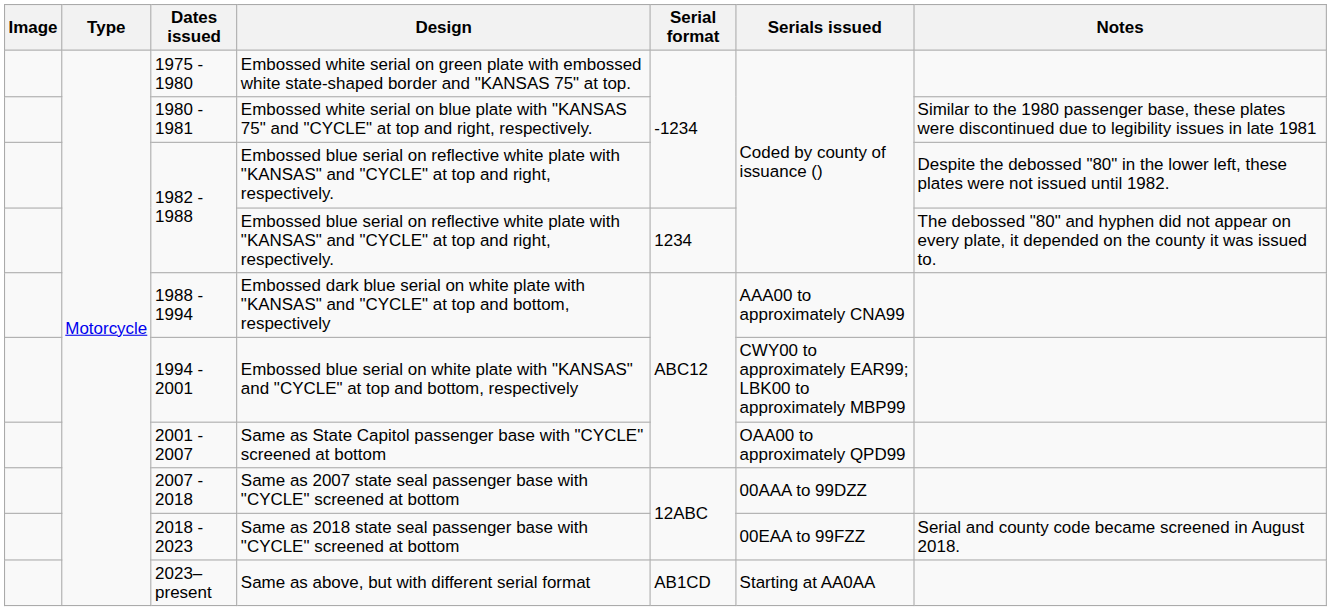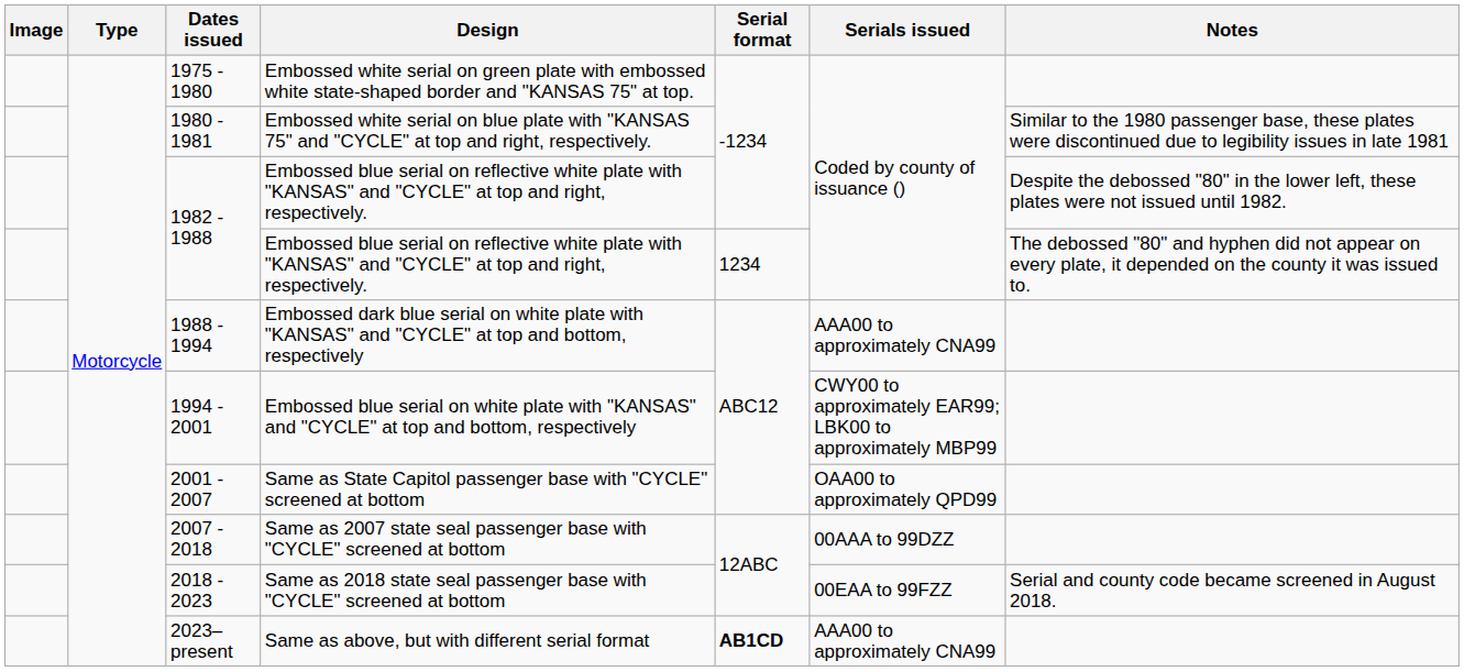Same as above, but with different serial format | Serial format: normal -> bold
Same as above, but with different serial format | Serials issued: Starting at AA0AA -> AAA00 to approximately CNA99
